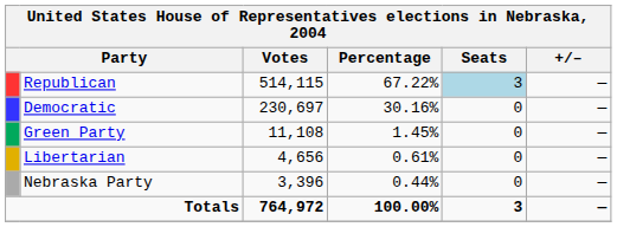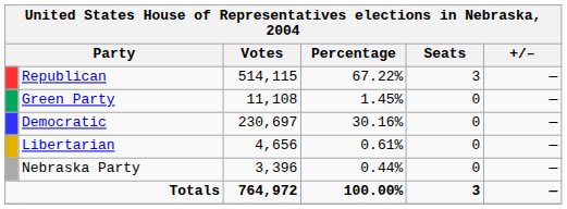Republican | Seats: lightblue background -> no background
rows swapped: Democratic <-> Green Party
